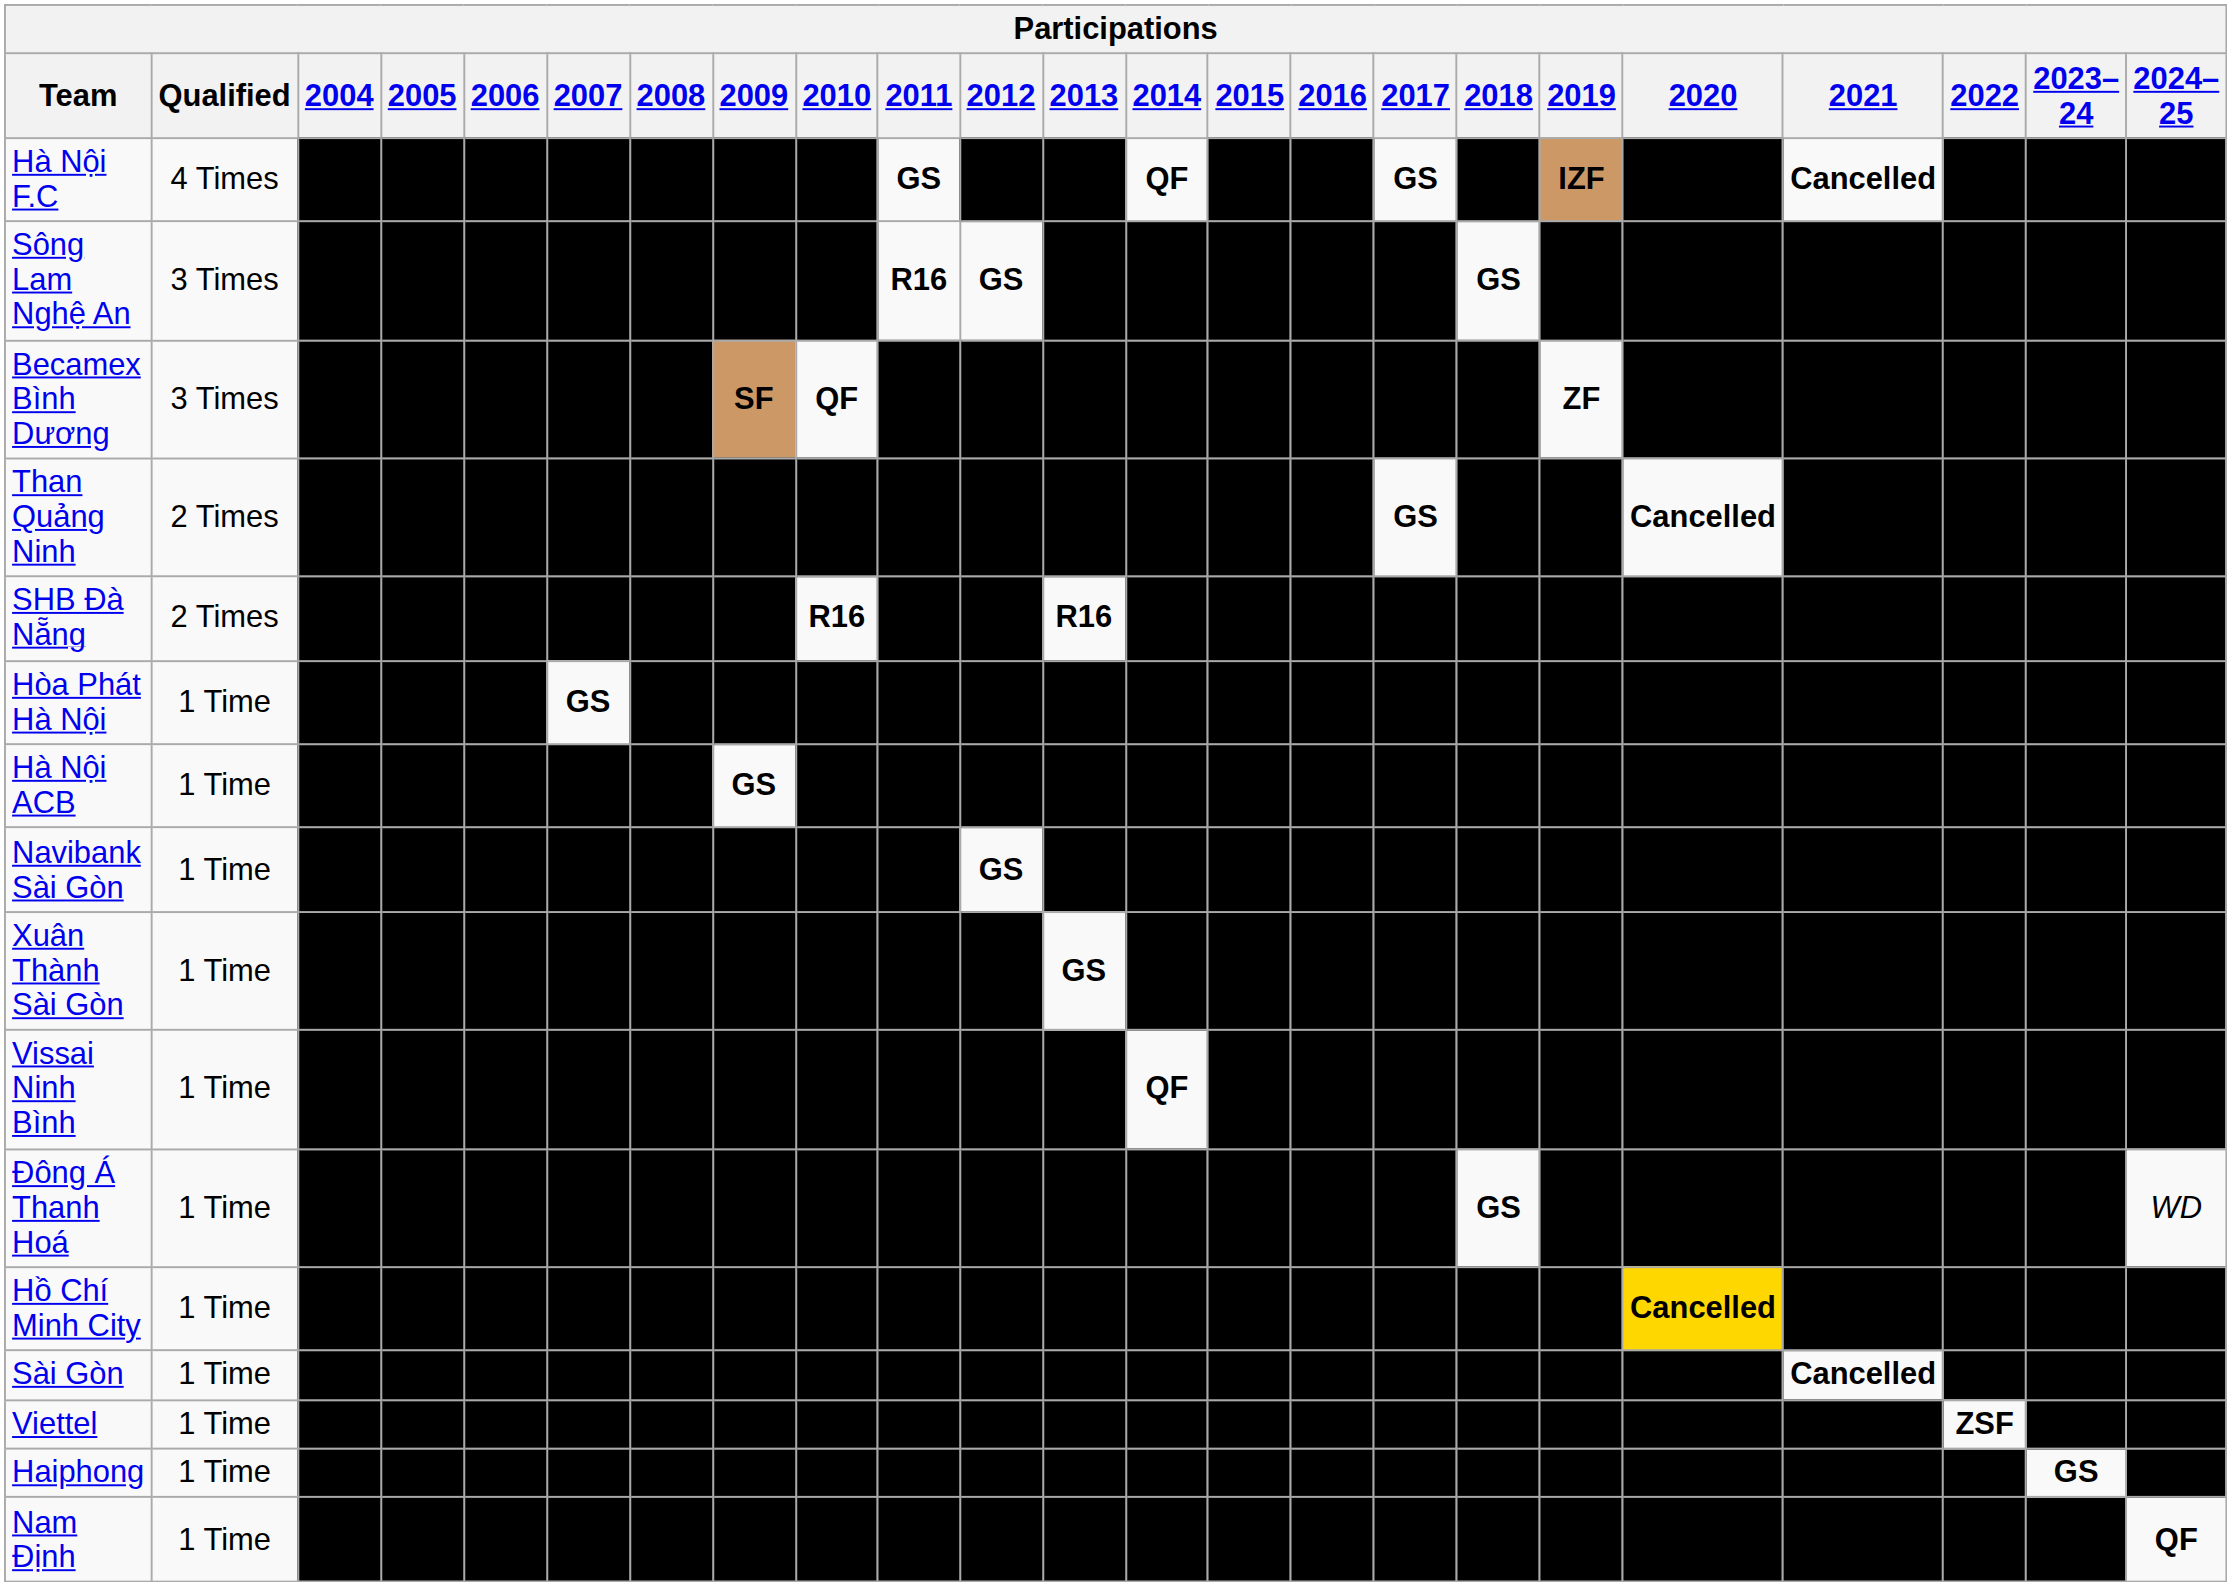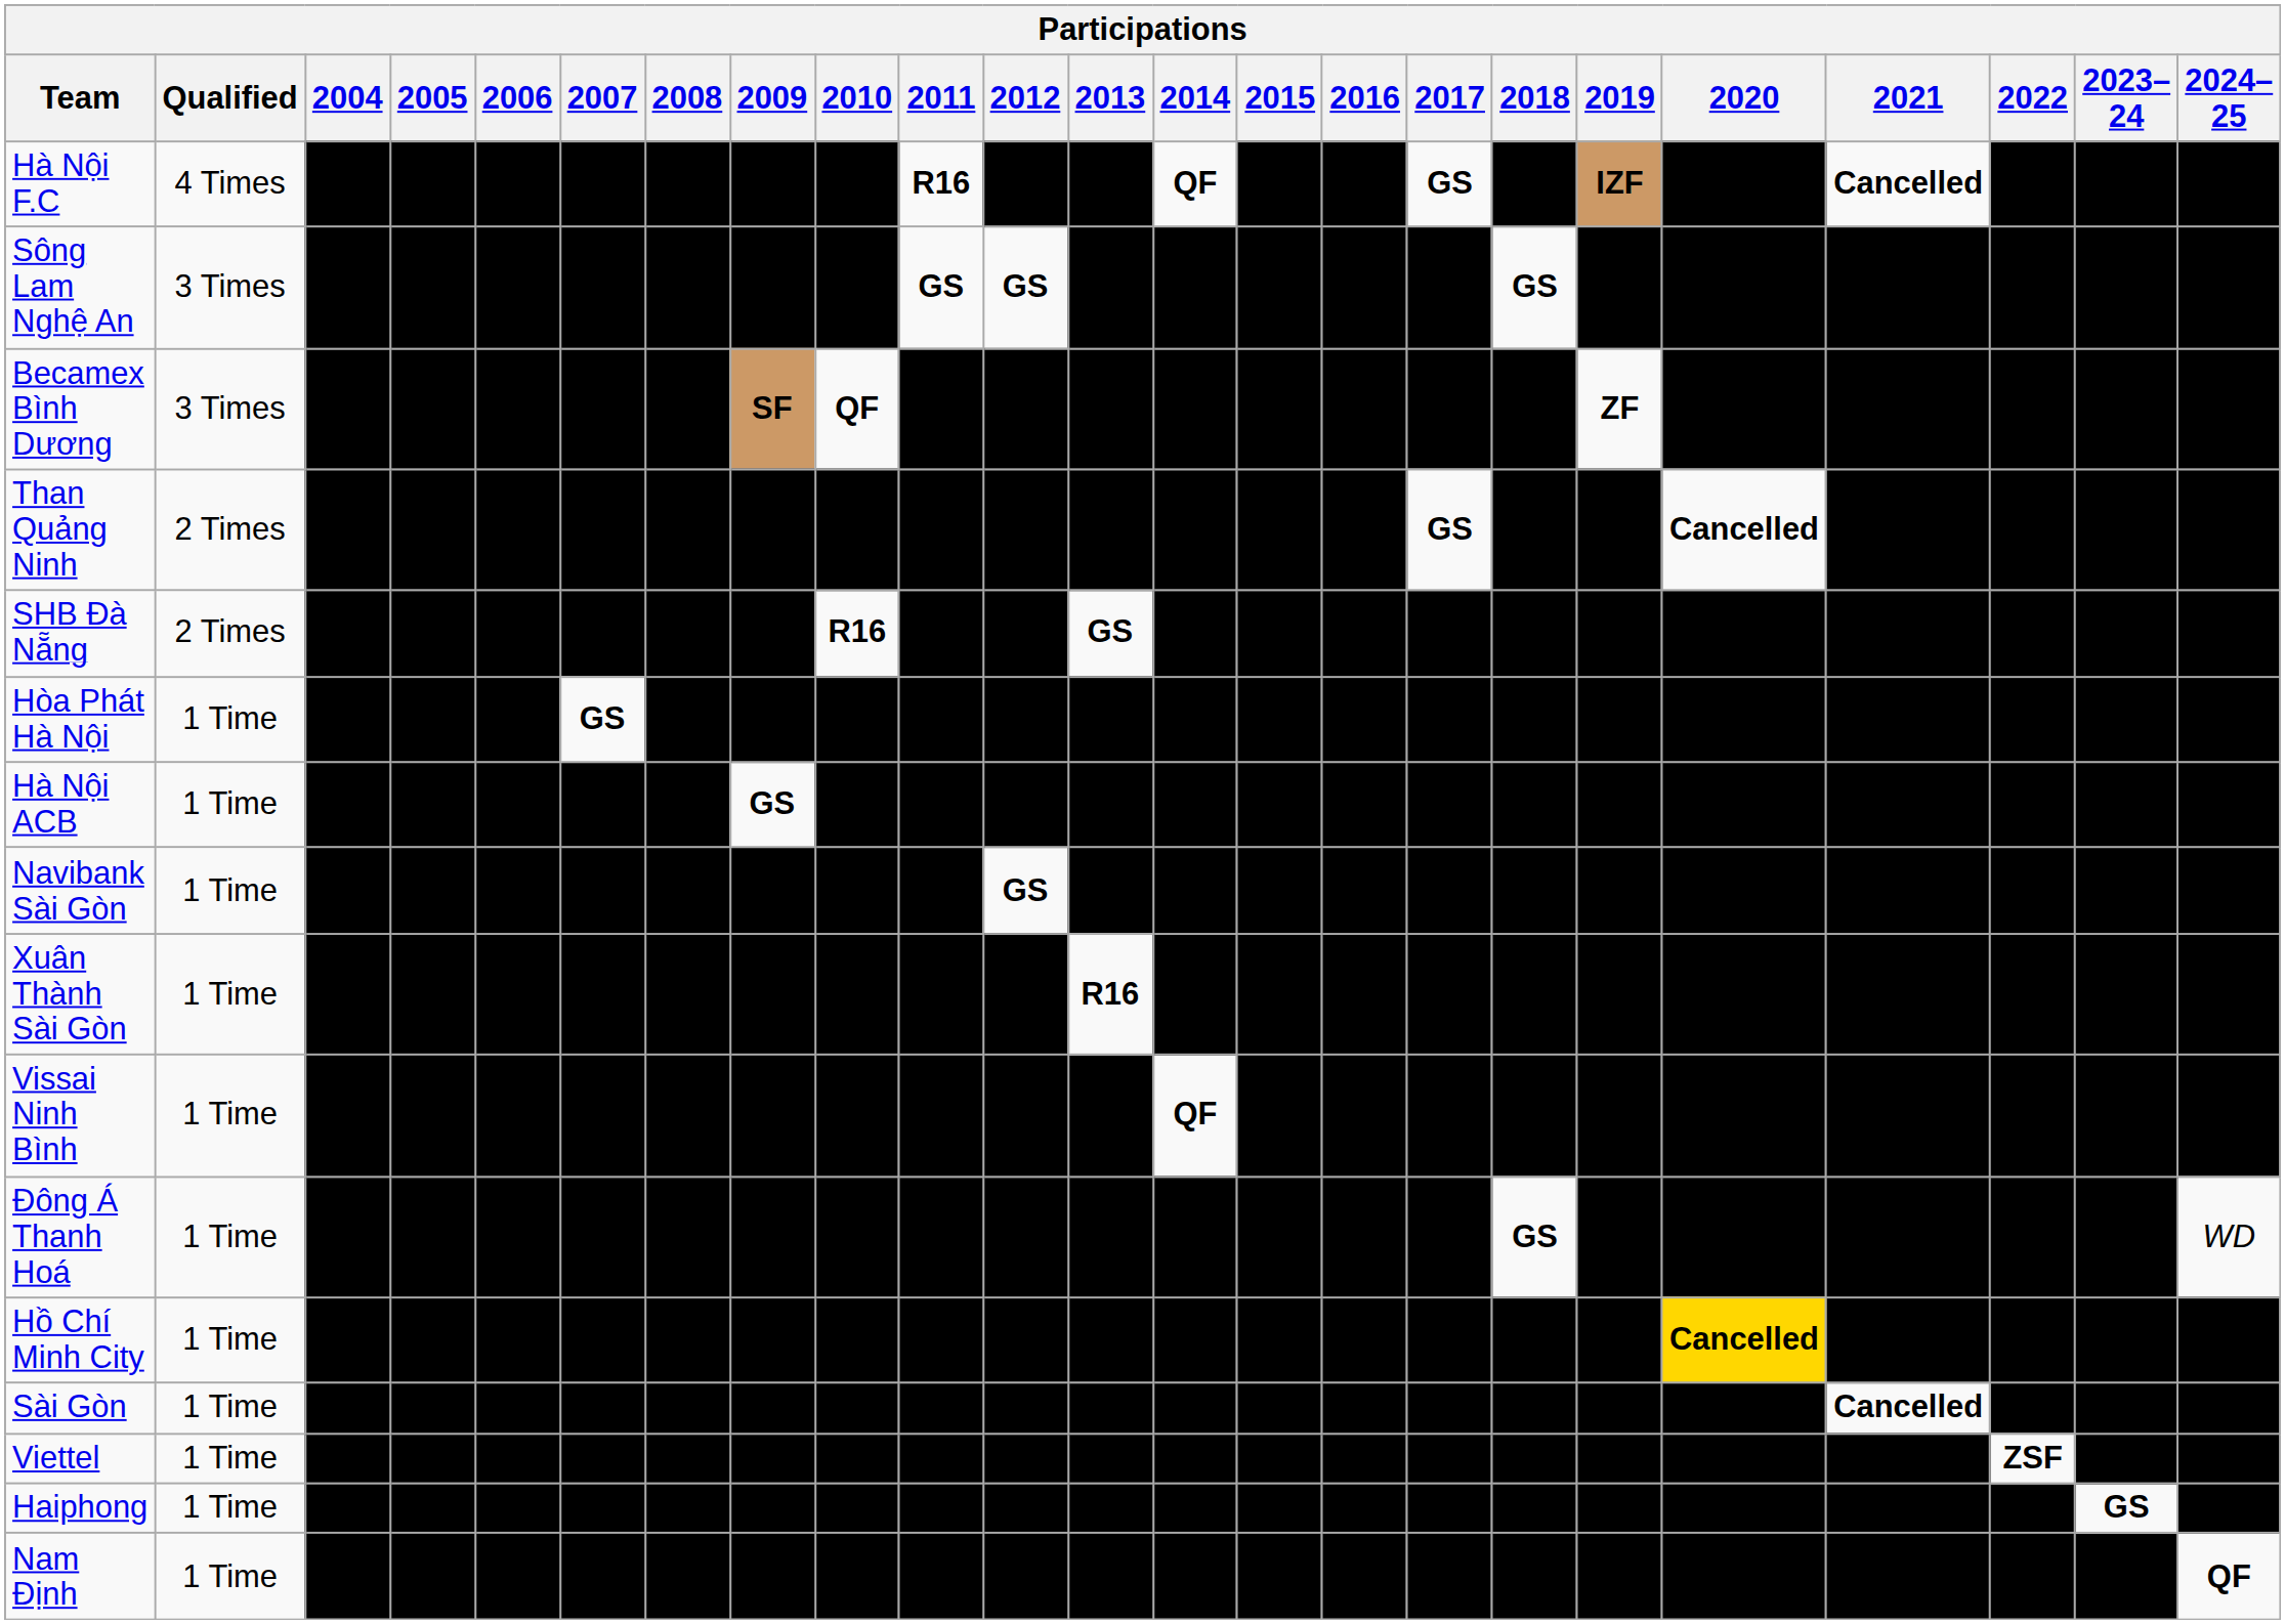Hà Nội F.C | 2011: GS -> R16
Sông Lam Nghệ An | 2011: R16 -> GS
SHB Đà Nẵng | 2013: R16 -> GS
Xuân Thành Sài Gòn | 2013: GS -> R16
